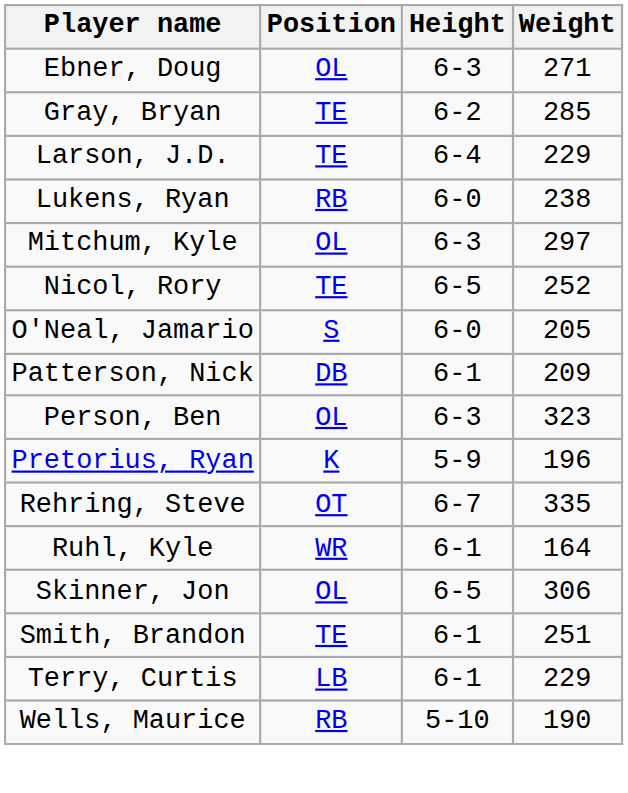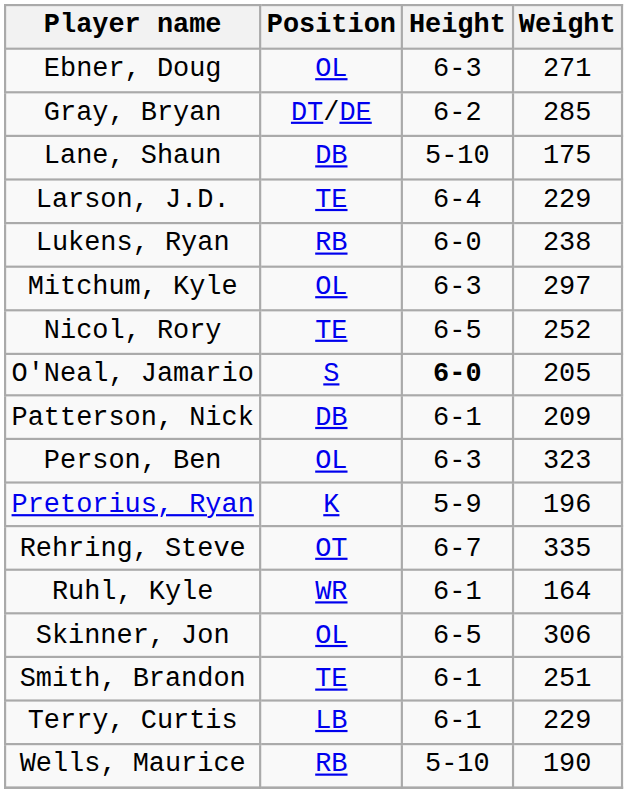Gray, Bryan | Position: TE -> DT/DE
+ row: Lane, Shaun | DB | 5-10 | 175
O'Neal, Jamario | Height: normal -> bold
